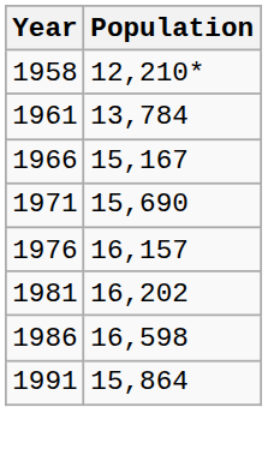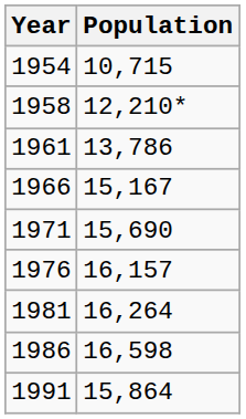+ row: 1954 | 10,715
1961 | Population: 13,784 -> 13,786
1981 | Population: 16,202 -> 16,264
